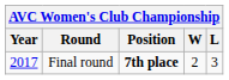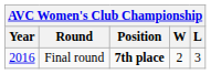Final round | Year: 2017 -> 2016
